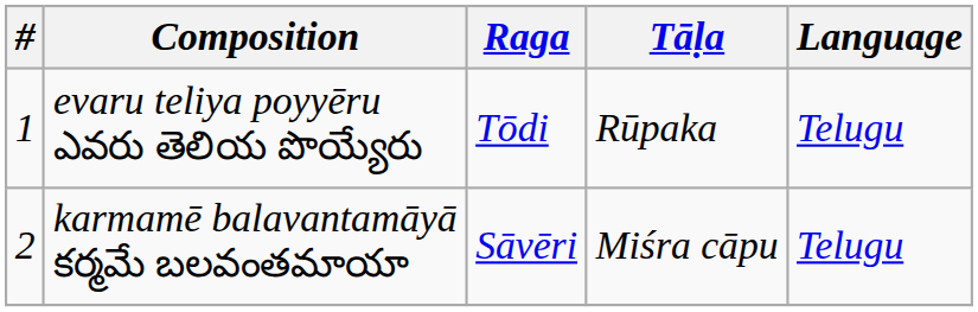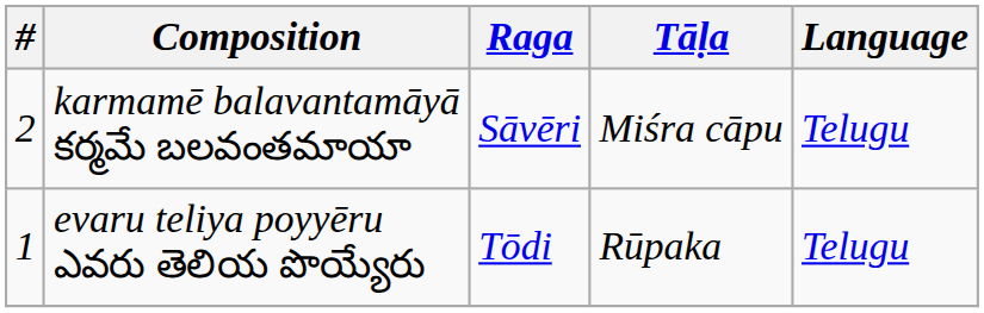rows swapped: evaru teliya poyyēru ఎవరు తెలియ పొయ్యేరు <-> karmamē balavantamāyā కర్మమే బలవంతమాయా
